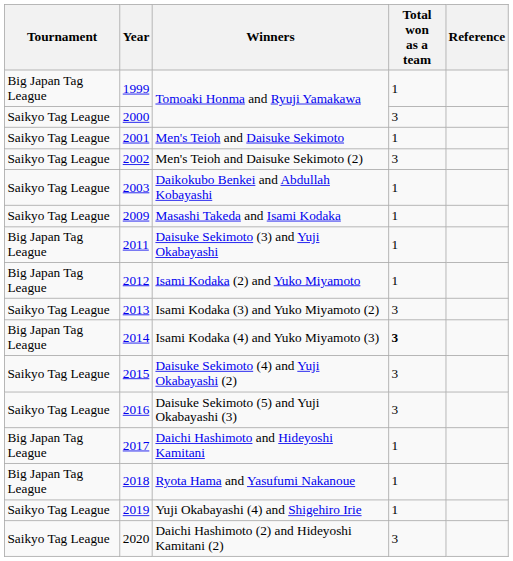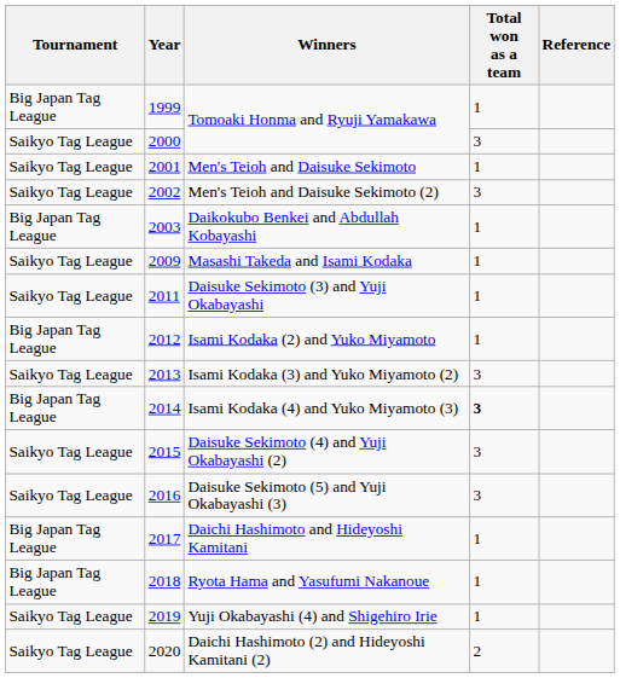Daikokubo Benkei and Abdullah Kobayashi | Tournament: Saikyo Tag League -> Big Japan Tag League
Daisuke Sekimoto (3) and Yuji Okabayashi | Tournament: Big Japan Tag League -> Saikyo Tag League
Daichi Hashimoto (2) and Hideyoshi Kamitani (2) | Total won as a team: 3 -> 2
